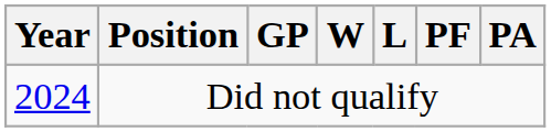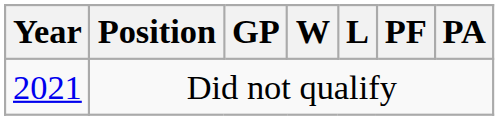Did not qualify | Year: 2024 -> 2021
